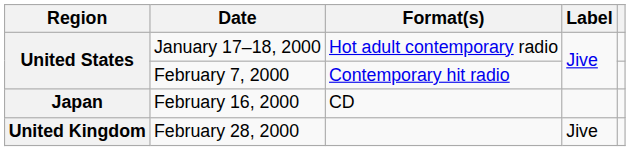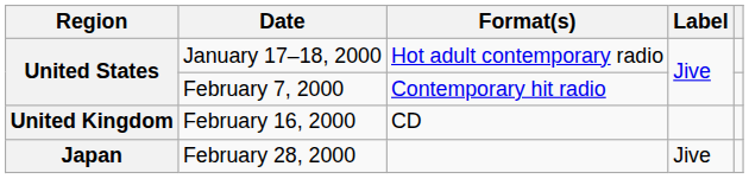February 16, 2000 | Region: Japan -> United Kingdom
February 28, 2000 | Region: United Kingdom -> Japan
